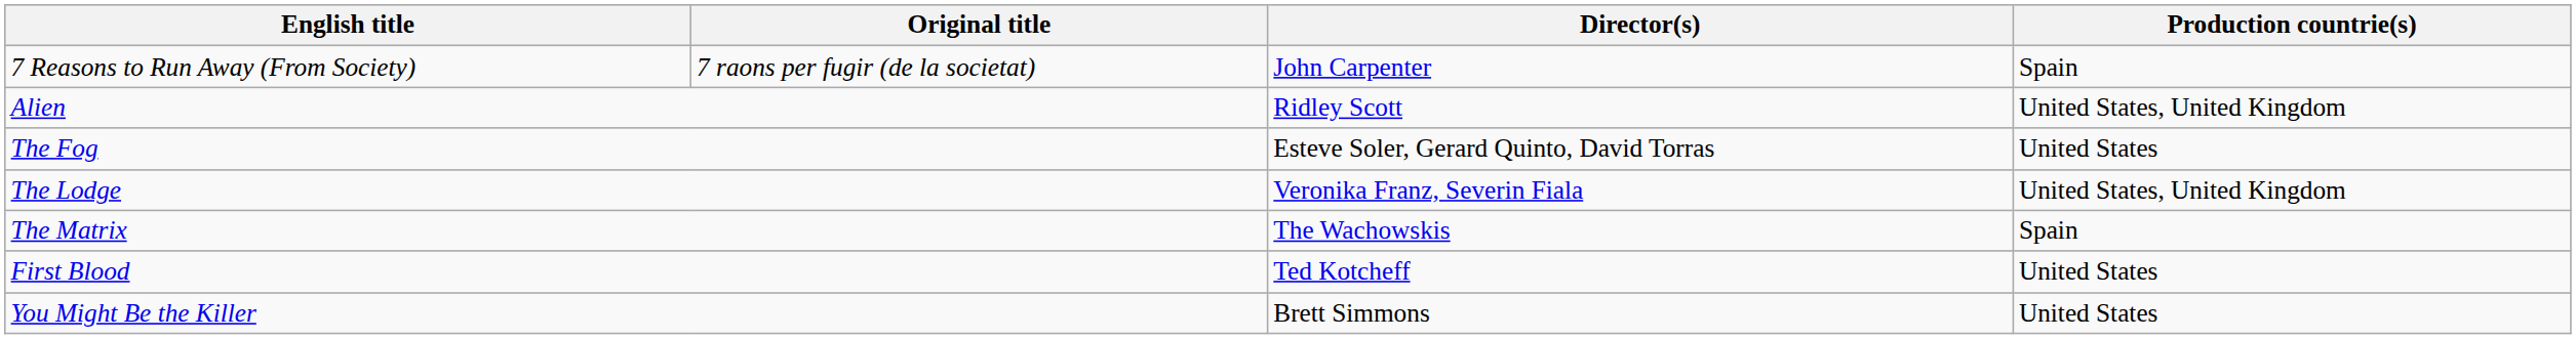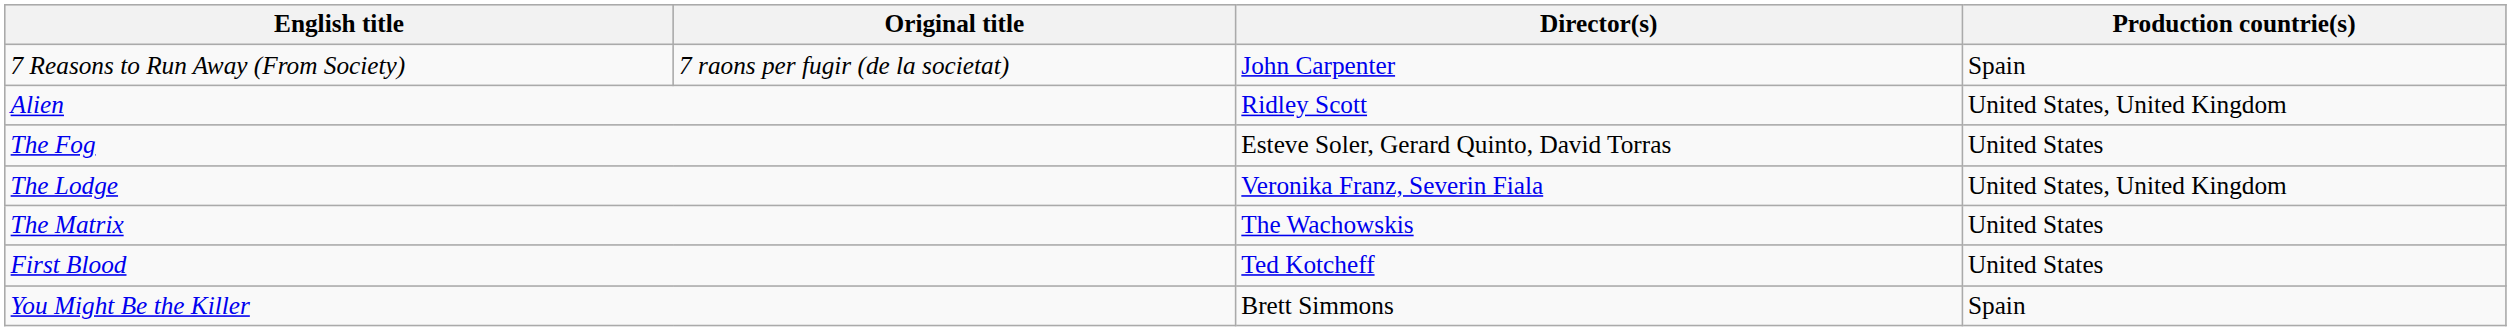The Matrix | Production countrie(s): Spain -> United States
You Might Be the Killer | Production countrie(s): United States -> Spain
